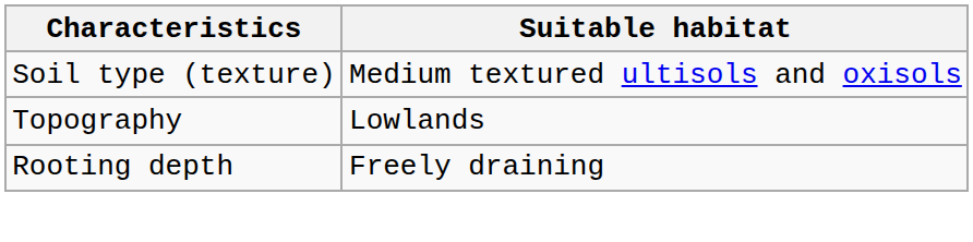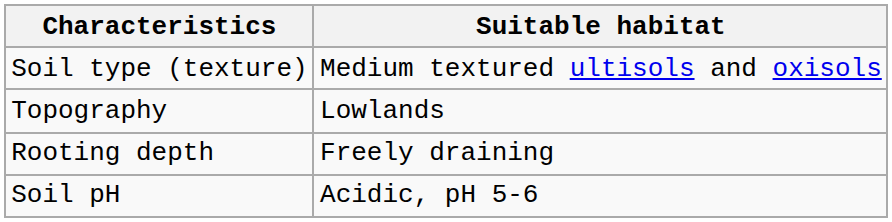+ row: Soil pH | Acidic, pH 5-6
